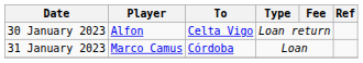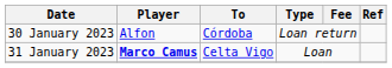30 January 2023 | To: Celta Vigo -> Córdoba
31 January 2023 | Player: normal -> bold
31 January 2023 | To: Córdoba -> Celta Vigo
